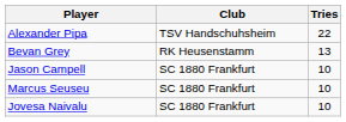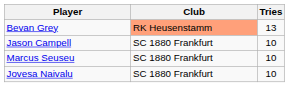- row: Alexander Pipa | TSV Handschuhsheim | 22
Bevan Grey | Club: no background -> lightsalmon background
